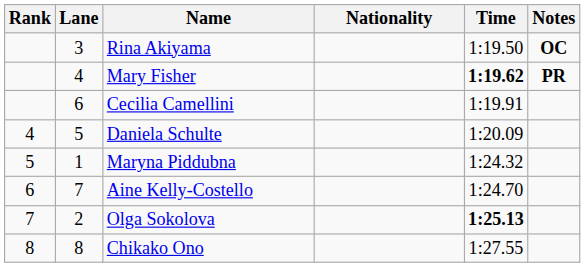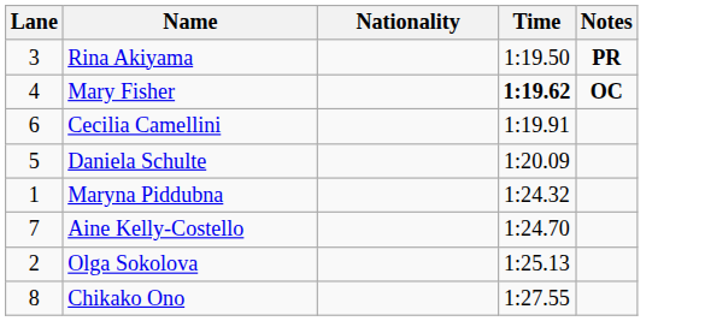- column: Rank | 4 | 5 | 6 | 7 | 8
Rina Akiyama | Notes: OC -> PR
Mary Fisher | Notes: PR -> OC
Olga Sokolova | Time: bold -> normal
